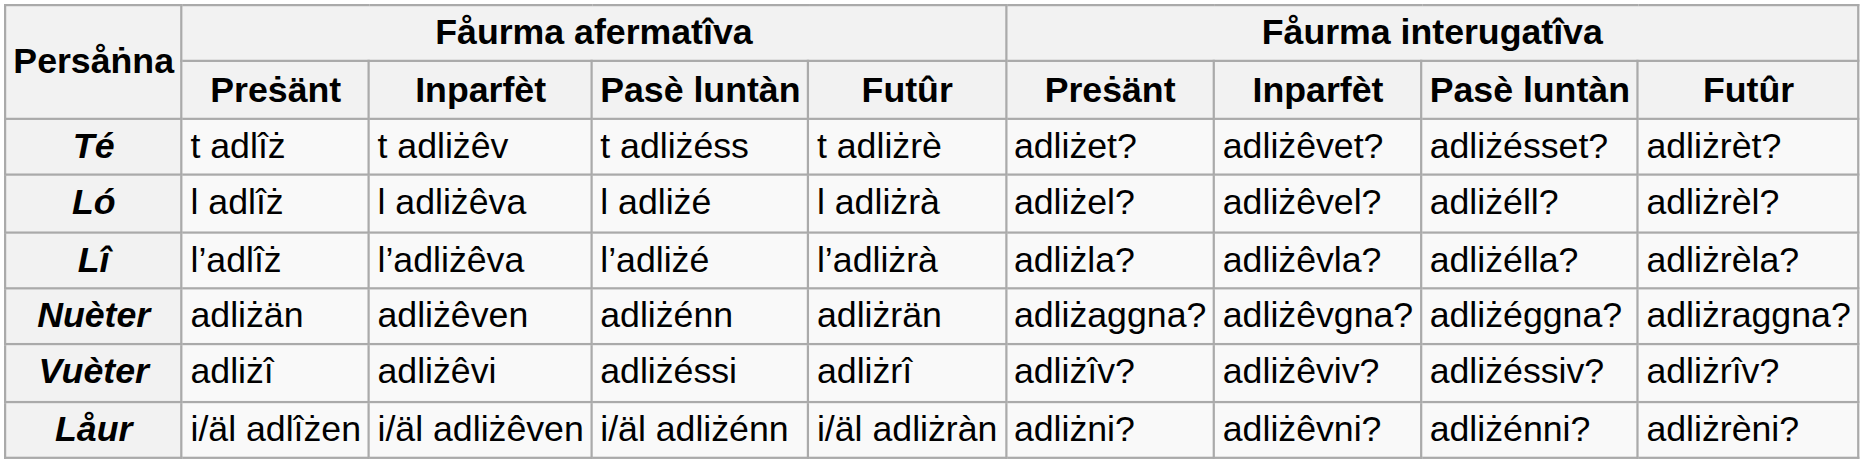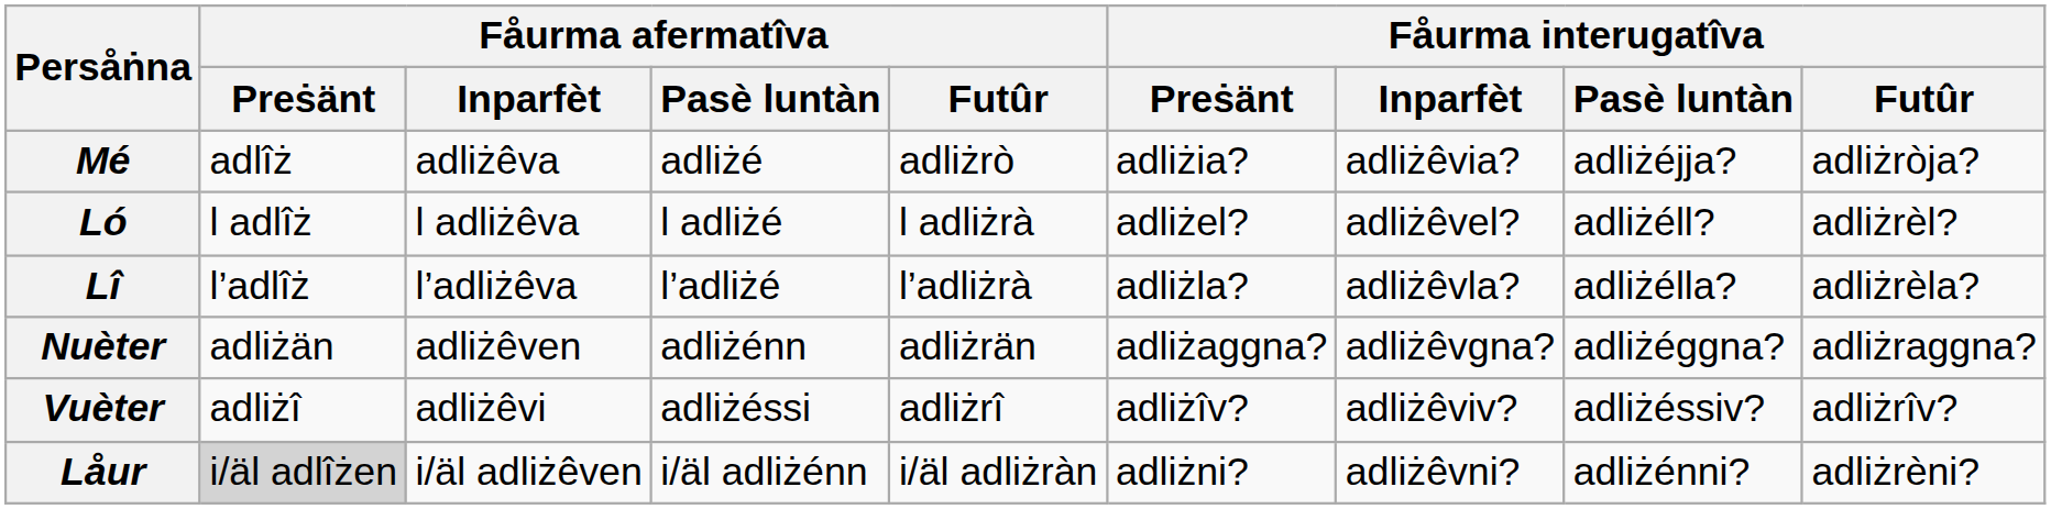+ row: Mé | adlîż | adliżêva | adliżé | adliżrò | adliżia? | adliżêvia? | adliżéjja? | adliżròja?
- row: Té | t adlîż | t adliżêv | t adliżéss | t adliżrè | adliżet? | adliżêvet? | adliżésset? | adliżrèt?
Låur | Fåurma afermatîva / Preṡänt: no background -> lightgrey background
